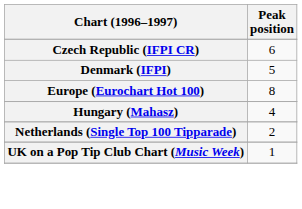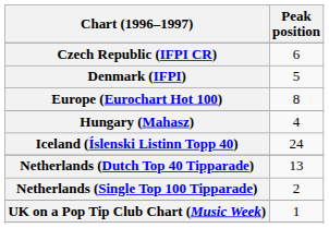+ row: Iceland (Íslenski Listinn Topp 40) | 24
+ row: Netherlands (Dutch Top 40 Tipparade) | 13
